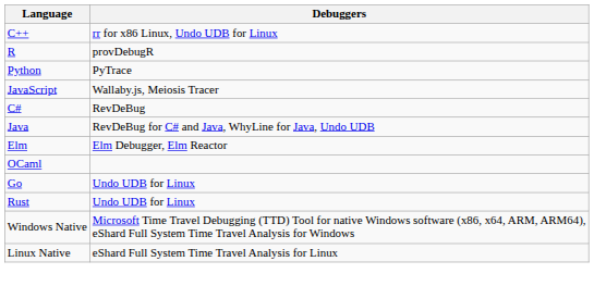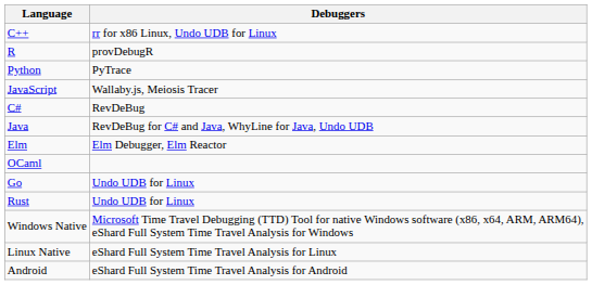+ row: Android | eShard Full System Time Travel Analysis for Android
